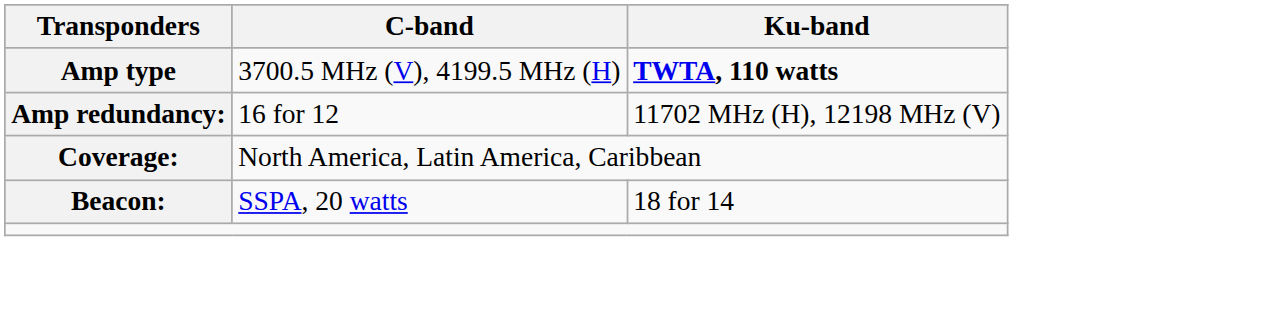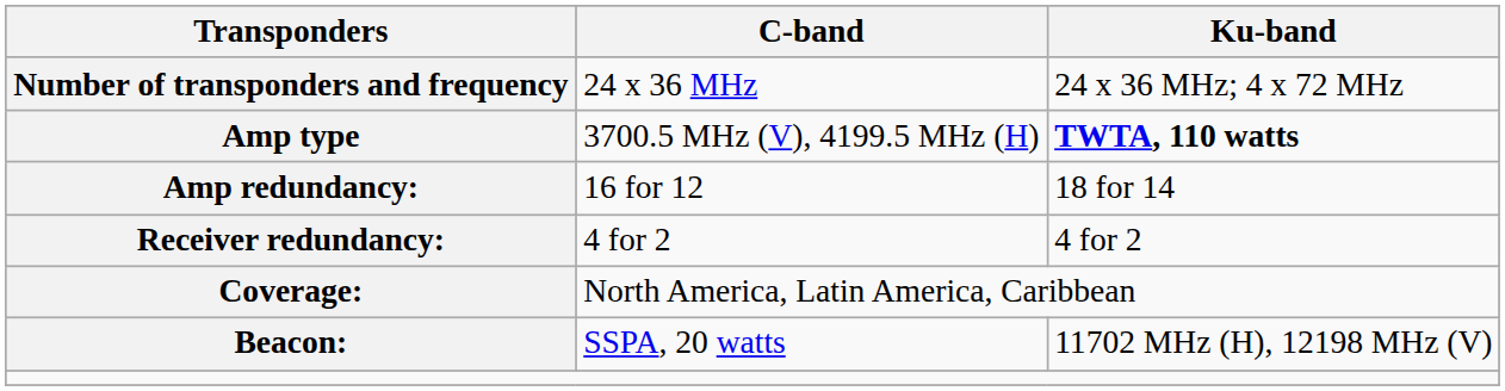+ row: Number of transponders and frequency | 24 x 36 MHz | 24 x 36 MHz; 4 x 72 MHz
Amp redundancy: | Ku-band: 11702 MHz (H), 12198 MHz (V) -> 18 for 14
+ row: Receiver redundancy: | 4 for 2 | 4 for 2
Beacon: | Ku-band: 18 for 14 -> 11702 MHz (H), 12198 MHz (V)
